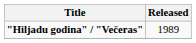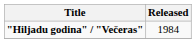"Hiljadu godina" / "Večeras" | Released: 1989 -> 1984
